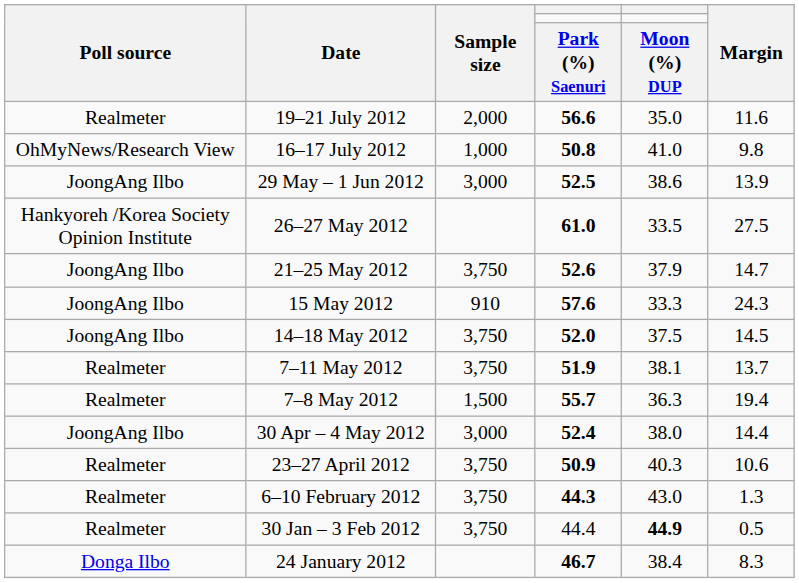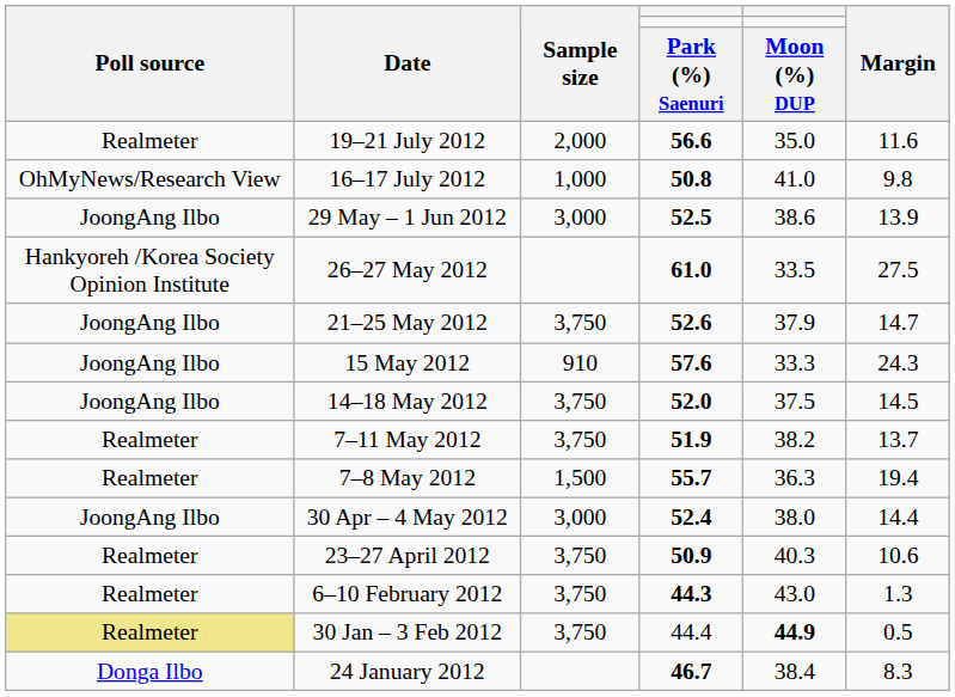7–11 May 2012 | column 5: 38.1 -> 38.2
30 Jan – 3 Feb 2012 | Poll source: no background -> khaki background
